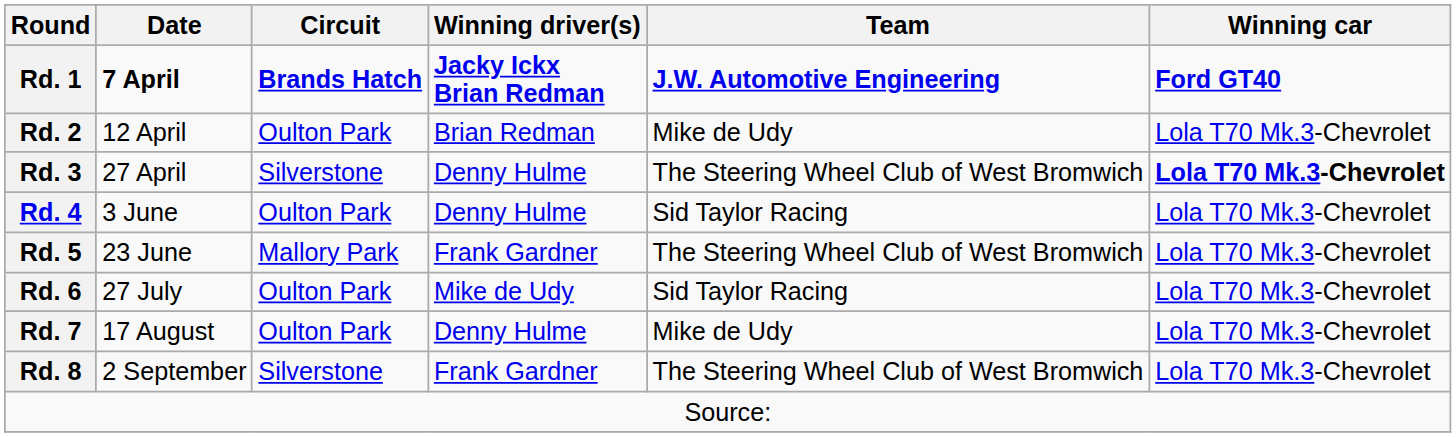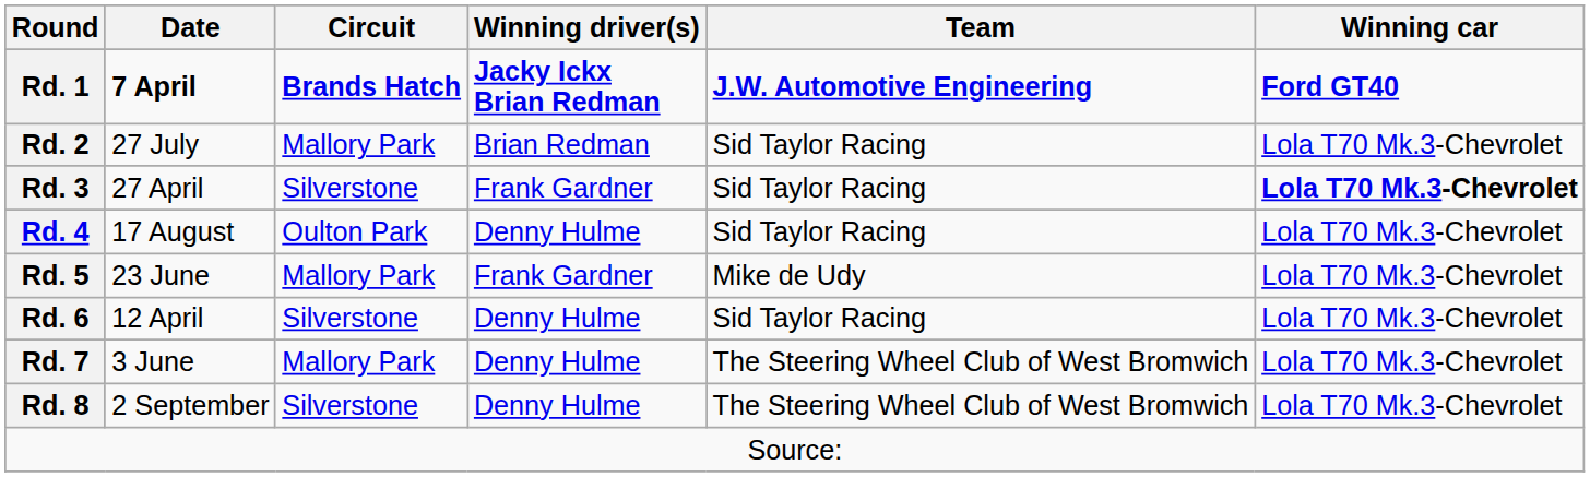Rd. 2 | Date: 12 April -> 27 July
Rd. 2 | Circuit: Oulton Park -> Mallory Park
Rd. 2 | Team: Mike de Udy -> Sid Taylor Racing
Rd. 3 | Winning driver(s): Denny Hulme -> Frank Gardner
Rd. 3 | Team: The Steering Wheel Club of West Bromwich -> Sid Taylor Racing
Rd. 4 | Date: 3 June -> 17 August
Rd. 5 | Team: The Steering Wheel Club of West Bromwich -> Mike de Udy
Rd. 6 | Date: 27 July -> 12 April
Rd. 6 | Circuit: Oulton Park -> Silverstone
Rd. 6 | Winning driver(s): Mike de Udy -> Denny Hulme
Rd. 7 | Date: 17 August -> 3 June
Rd. 7 | Circuit: Oulton Park -> Mallory Park
Rd. 7 | Team: Mike de Udy -> The Steering Wheel Club of West Bromwich
Rd. 8 | Winning driver(s): Frank Gardner -> Denny Hulme
